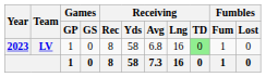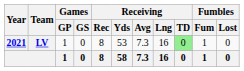LV | Year: 2023 -> 2021
LV | Receiving / Yds: 58 -> 53
LV | Receiving / Avg: 6.8 -> 7.3
